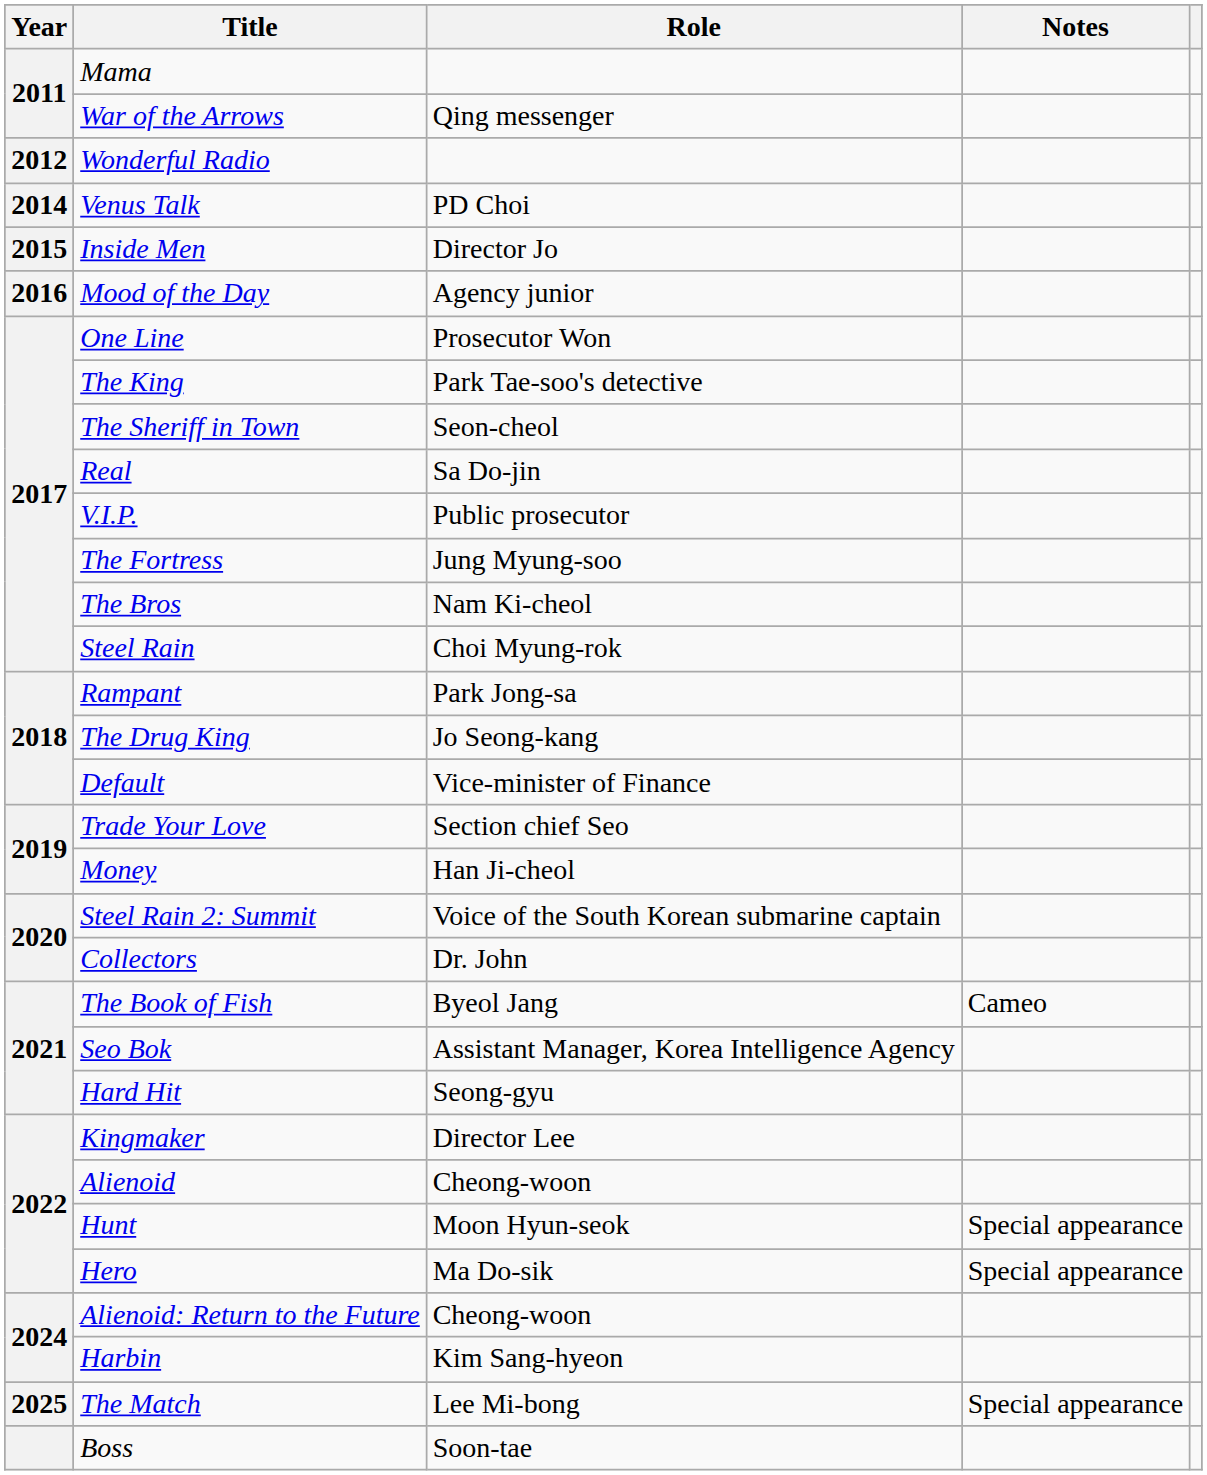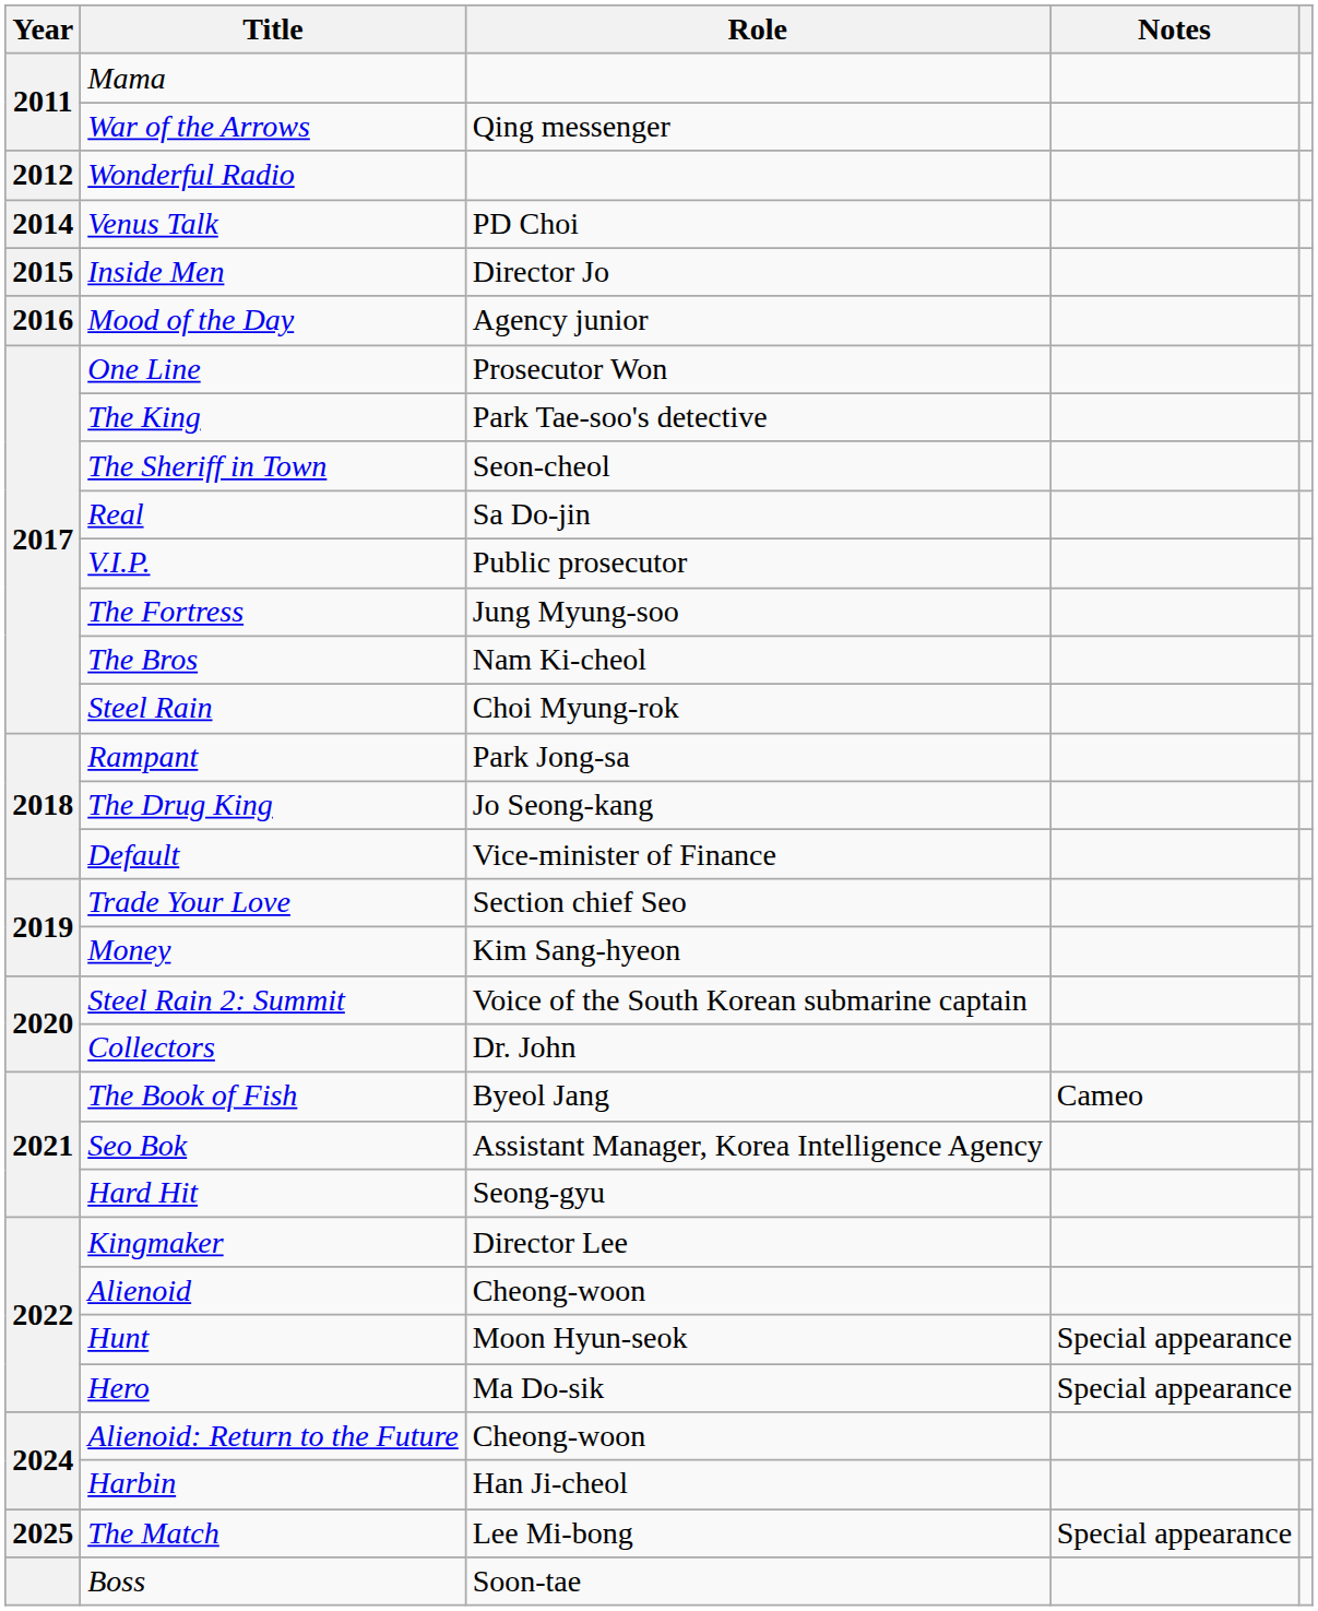Money | Role: Han Ji-cheol -> Kim Sang-hyeon
Harbin | Role: Kim Sang-hyeon -> Han Ji-cheol
